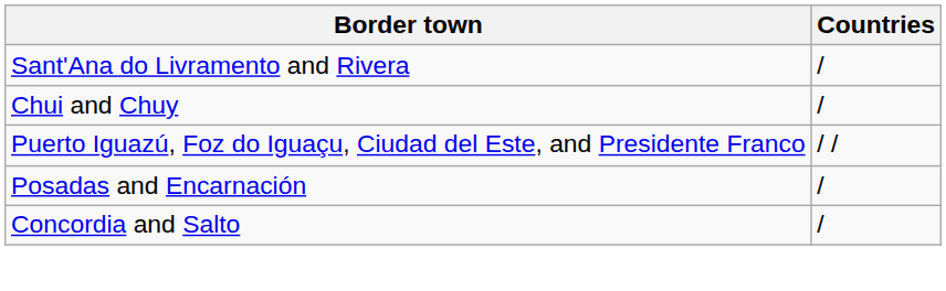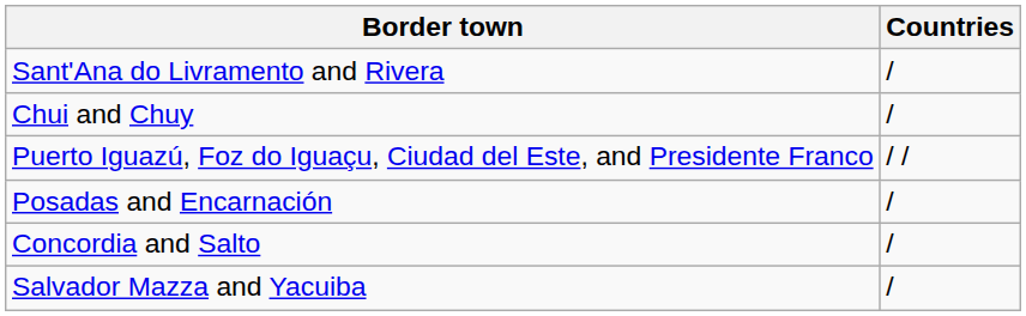+ row: Salvador Mazza and Yacuiba | /
